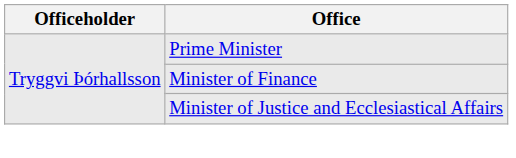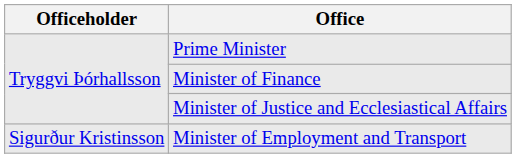+ row: Sigurður Kristinsson | Minister of Employment and Transport
